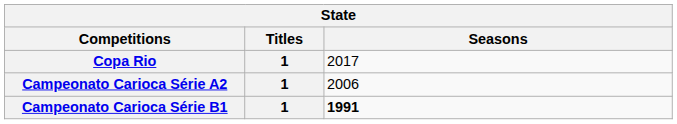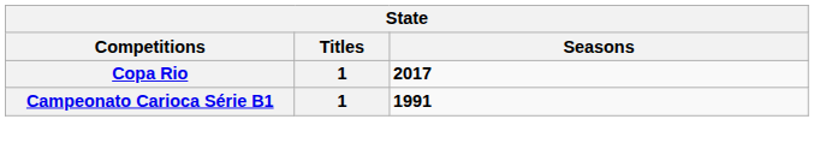Copa Rio | Seasons: normal -> bold
- row: Campeonato Carioca Série A2 | 1 | 2006
